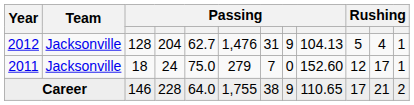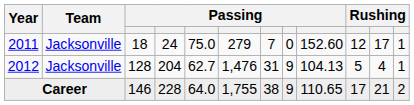rows swapped: 2011 <-> 2012
